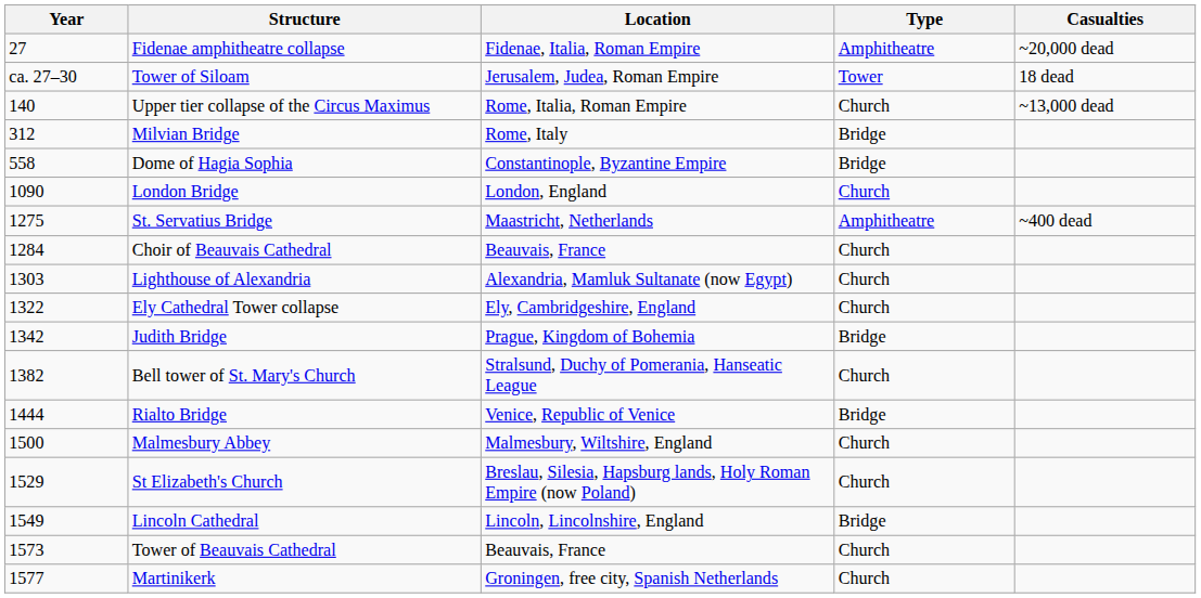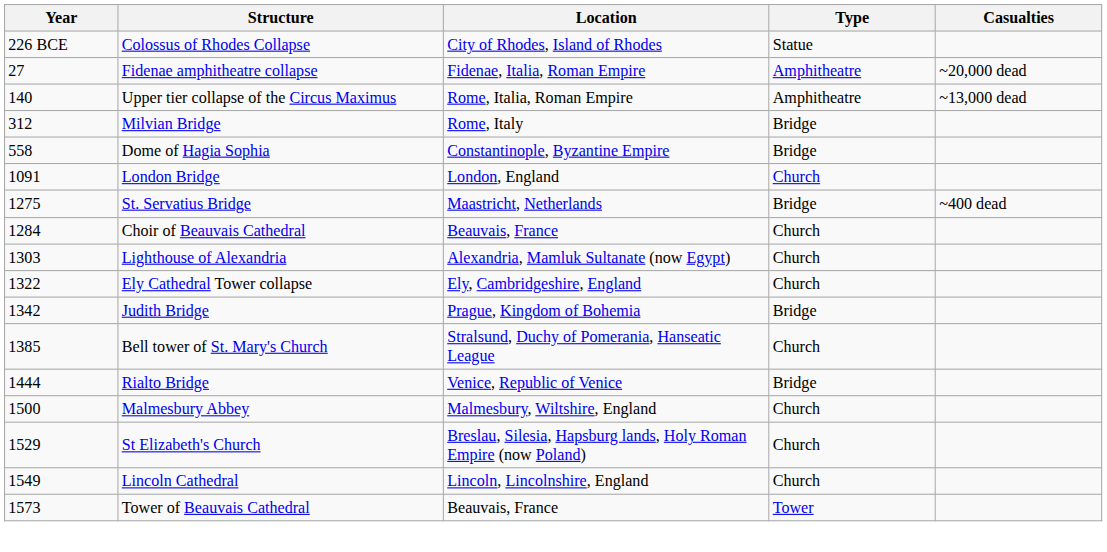+ row: 226 BCE | Colossus of Rhodes Collapse | City of Rhodes, Island of Rhodes | Statue
- row: ca. 27–30 | Tower of Siloam | Jerusalem, Judea, Roman Empire | Tower | 18 dead
Upper tier collapse of the Circus Maximus | Type: Church -> Amphitheatre
London Bridge | Year: 1090 -> 1091
St. Servatius Bridge | Type: Amphitheatre -> Bridge
Bell tower of St. Mary's Church | Year: 1382 -> 1385
Lincoln Cathedral | Type: Bridge -> Church
Tower of Beauvais Cathedral | Type: Church -> Tower
- row: 1577 | Martinikerk | Groningen, free city, Spanish Netherlands | Church
